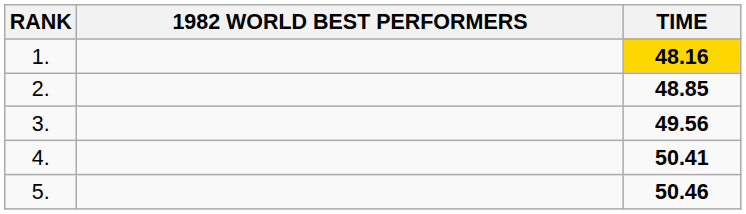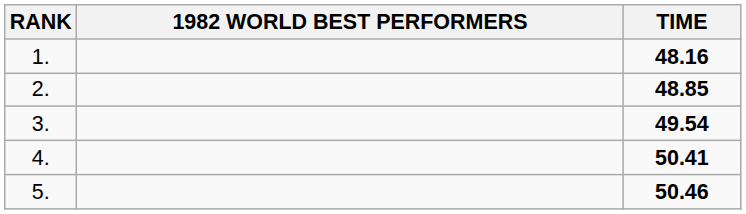1. | TIME: gold background -> no background
3. | TIME: 49.56 -> 49.54
